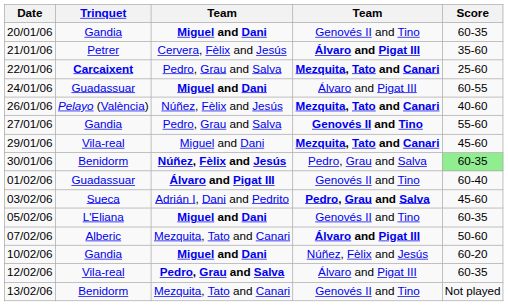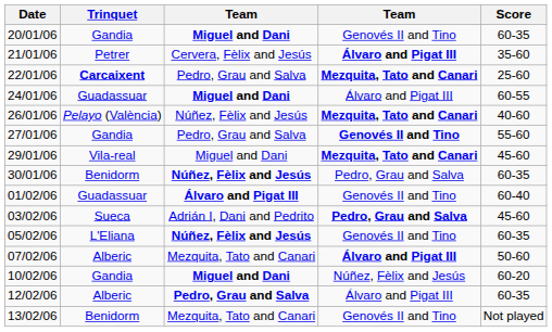30/01/06 | Score: lightgreen background -> no background
05/02/06 | column 3: Miguel and Dani -> Núñez, Fèlix and Jesús
12/02/06 | Trinquet: Vila-real -> Alberic
